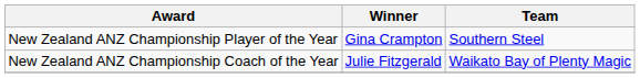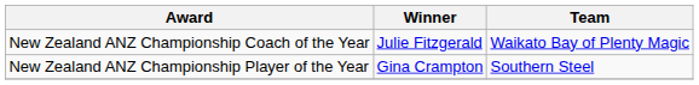rows swapped: New Zealand ANZ Championship Player of the Year <-> New Zealand ANZ Championship Coach of the Year
